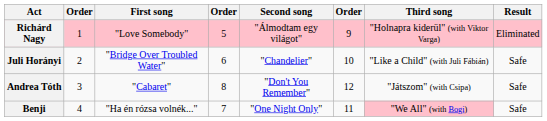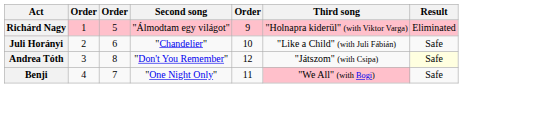- column: First song | "Love Somebody" | "Bridge Over Troubled Water" | "Cabaret" | "Ha én rózsa volnék..."
Andrea Tóth | Result: no background -> lightyellow background
